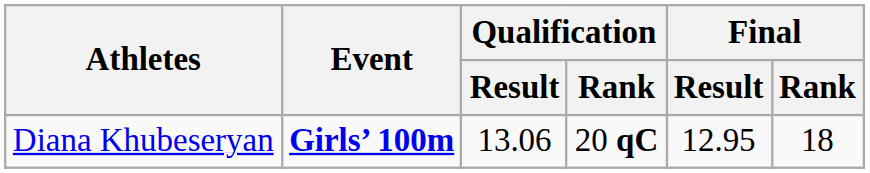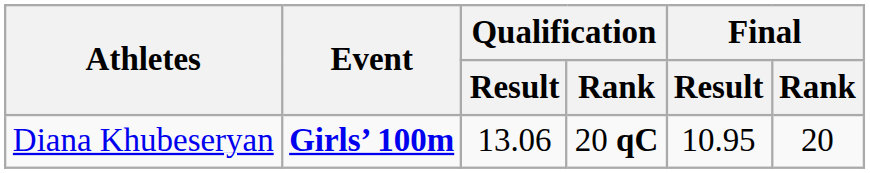Diana Khubeseryan | Final / Result: 12.95 -> 10.95
Diana Khubeseryan | Final / Rank: 18 -> 20
